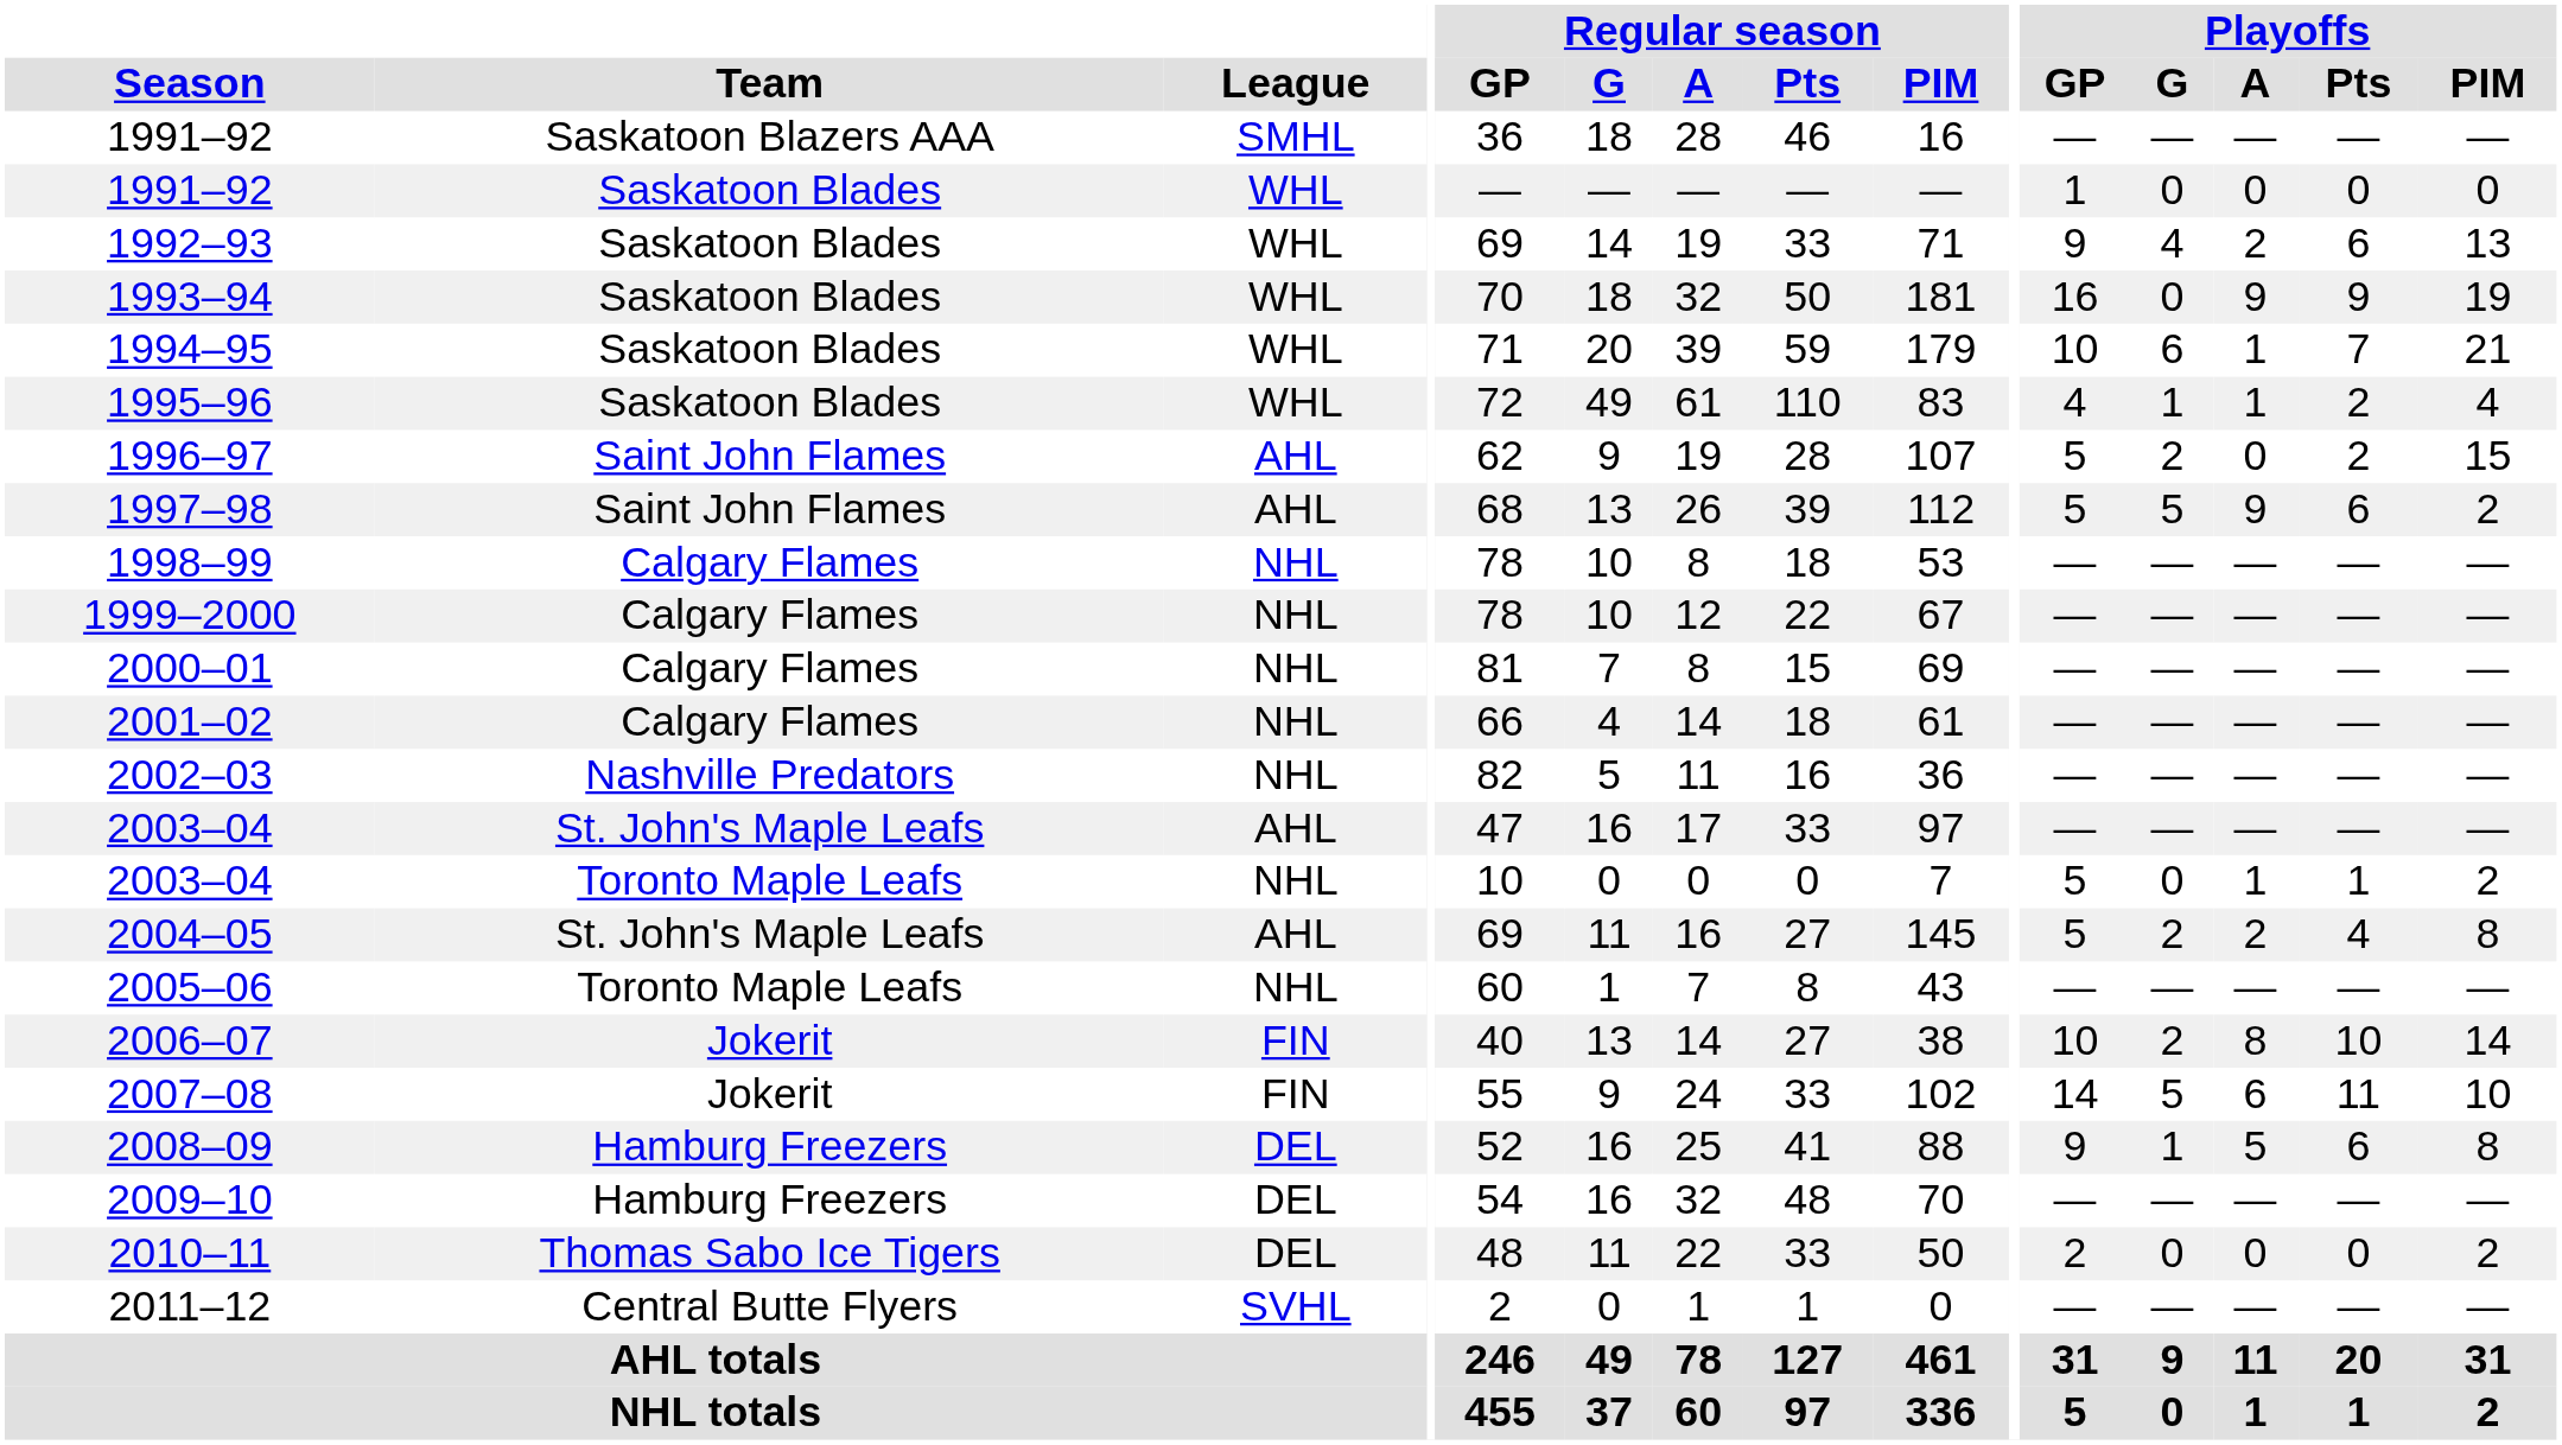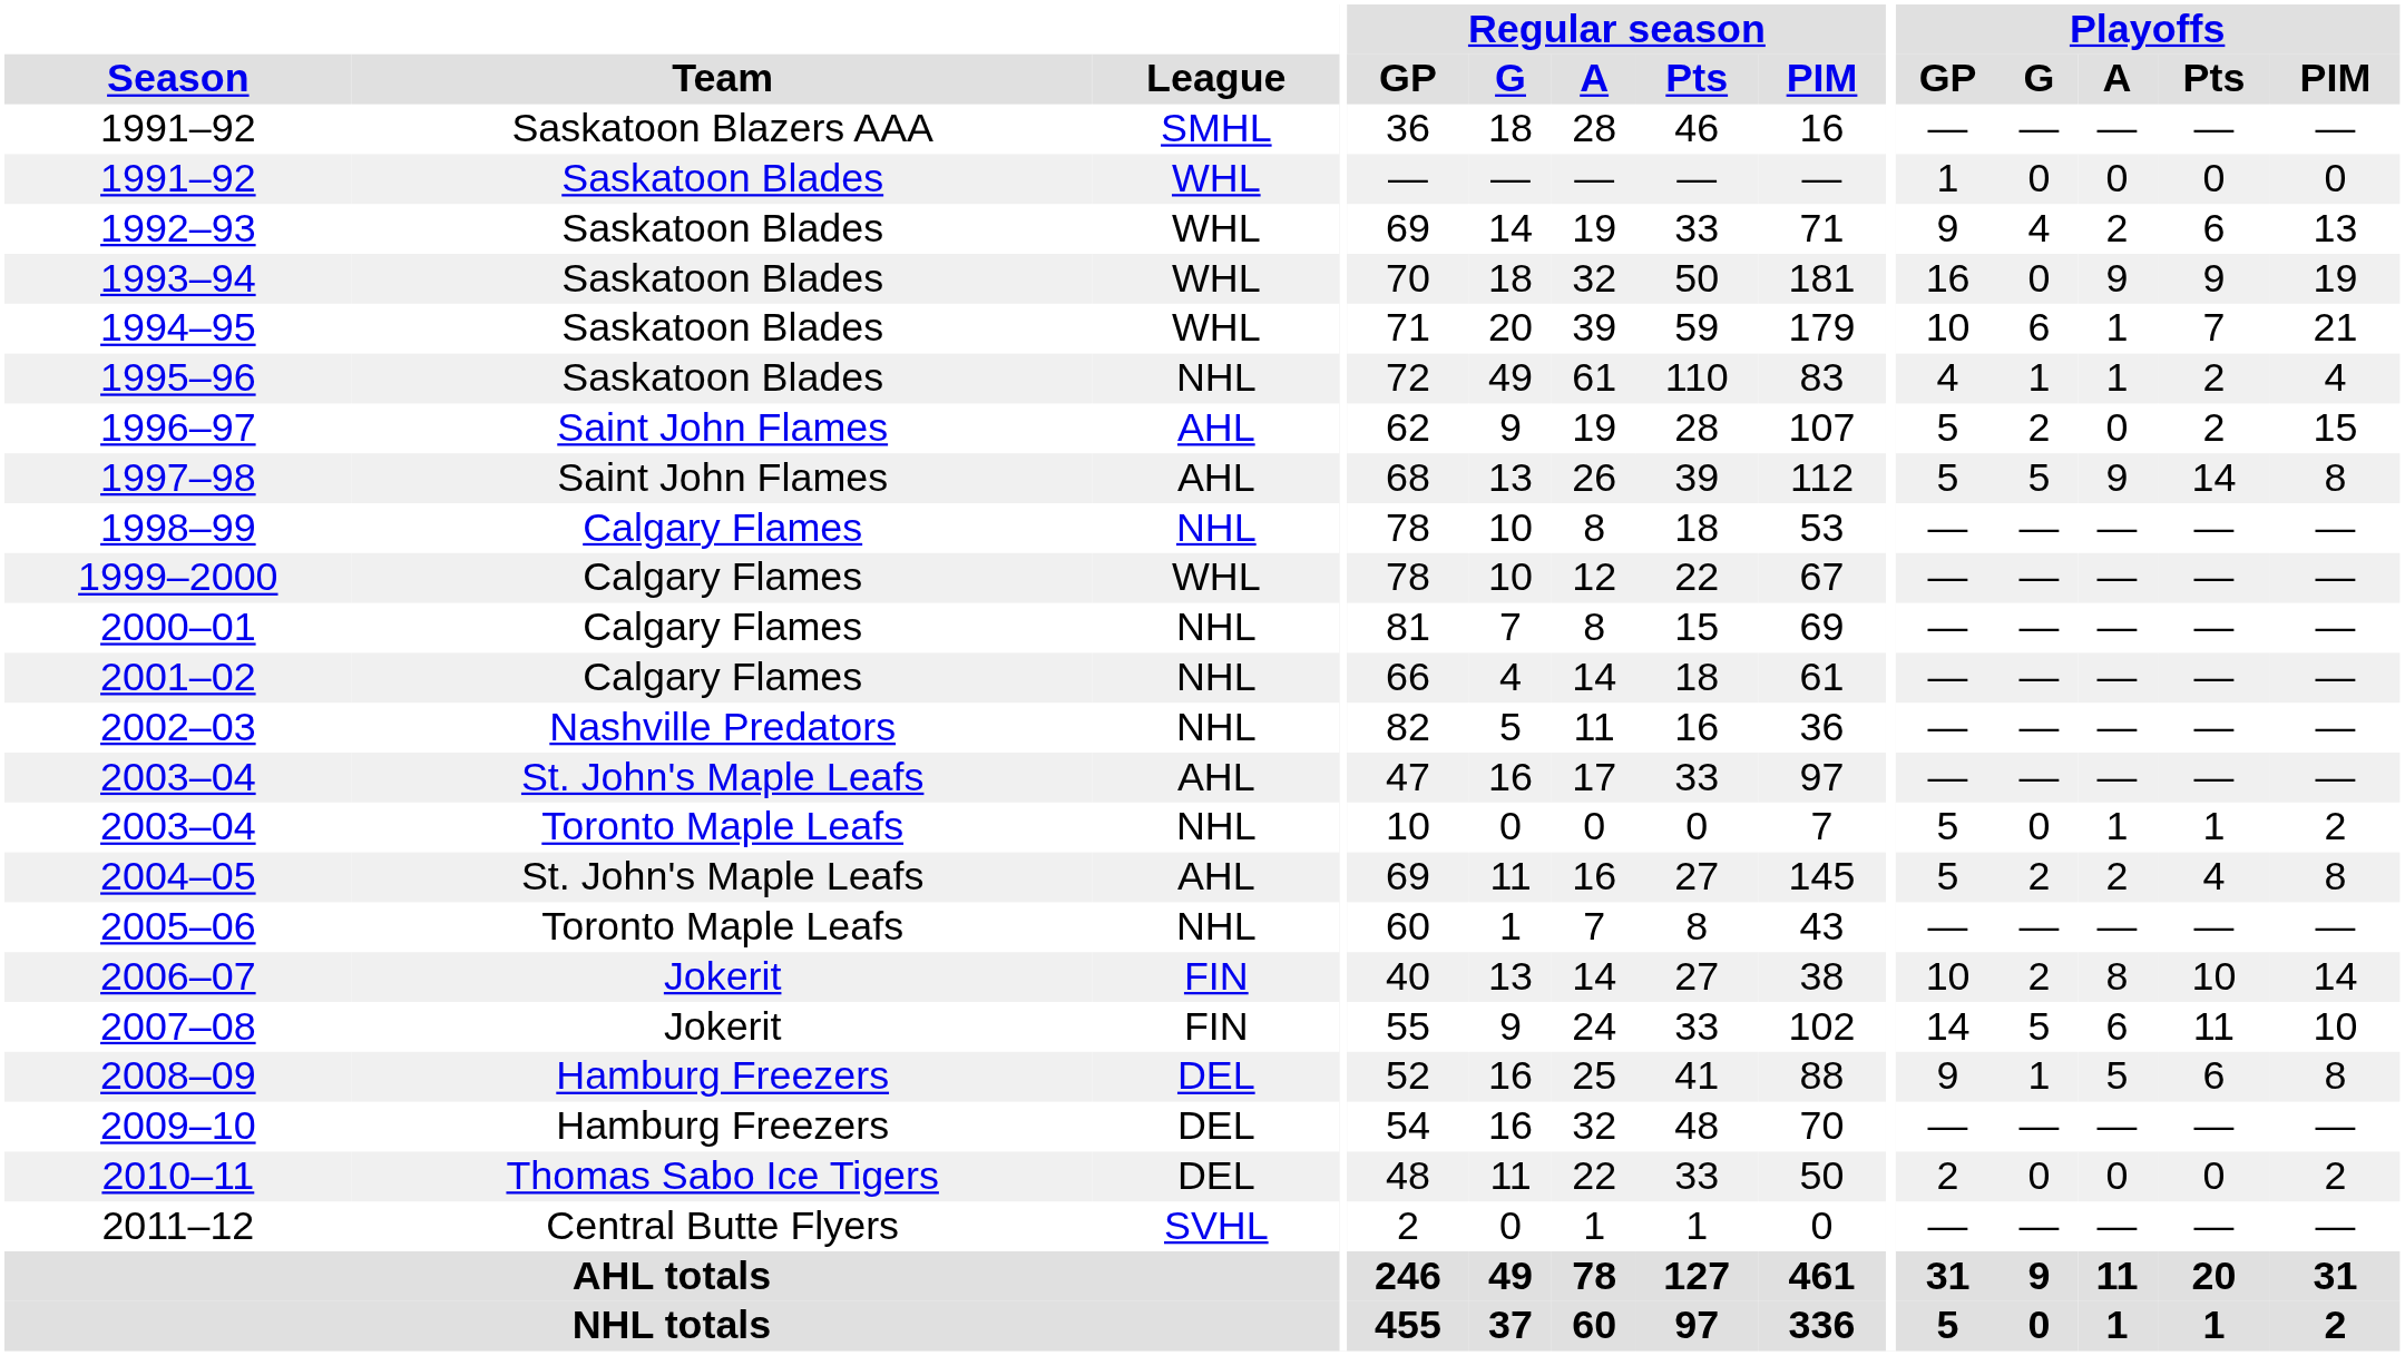1995–96 | League: WHL -> NHL
1997–98 | Playoffs / Pts: 6 -> 14
1997–98 | Playoffs / PIM: 2 -> 8
1999–2000 | League: NHL -> WHL
